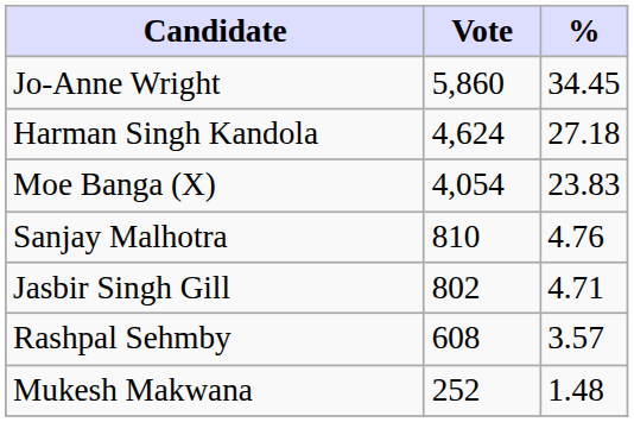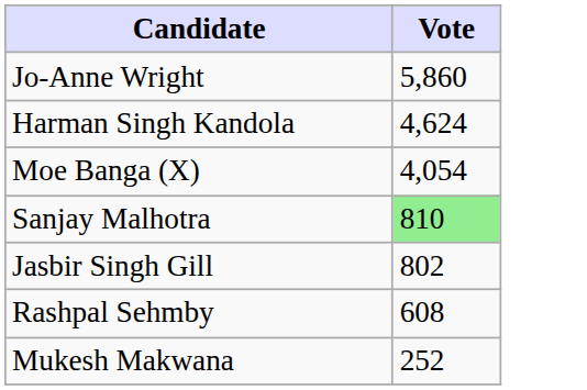- column: % | 34.45 | 27.18 | 23.83 | 4.76 | 4.71 | 3.57 | 1.48
Sanjay Malhotra | Vote: no background -> lightgreen background
